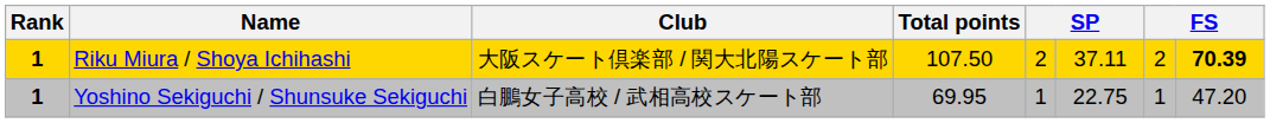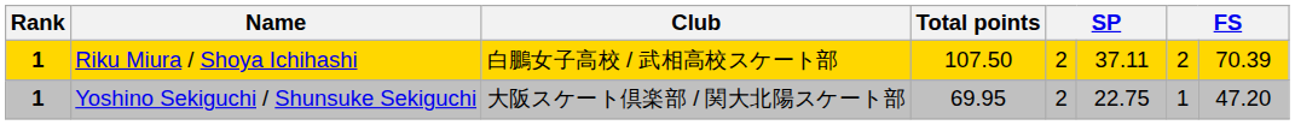Riku Miura / Shoya Ichihashi | Club: 大阪スケート倶楽部 / 関大北陽スケート部 -> 白鵬女子高校 / 武相高校スケート部
Riku Miura / Shoya Ichihashi | column 8: bold -> normal
Yoshino Sekiguchi / Shunsuke Sekiguchi | Club: 白鵬女子高校 / 武相高校スケート部 -> 大阪スケート倶楽部 / 関大北陽スケート部
Yoshino Sekiguchi / Shunsuke Sekiguchi | column 5: 1 -> 2
